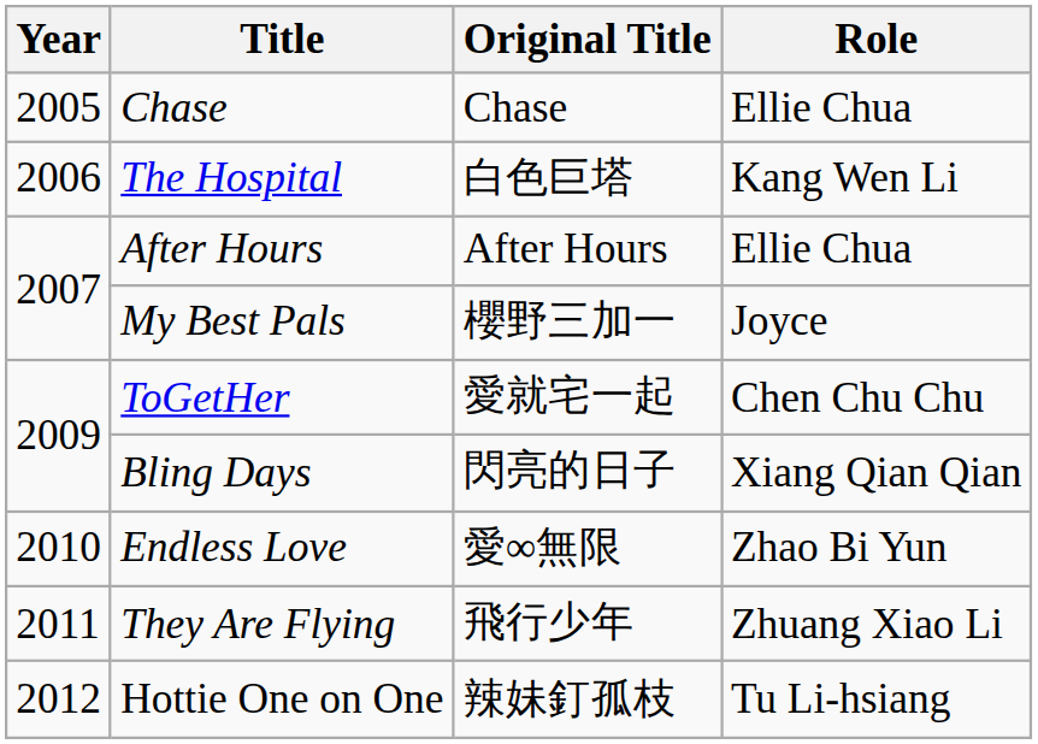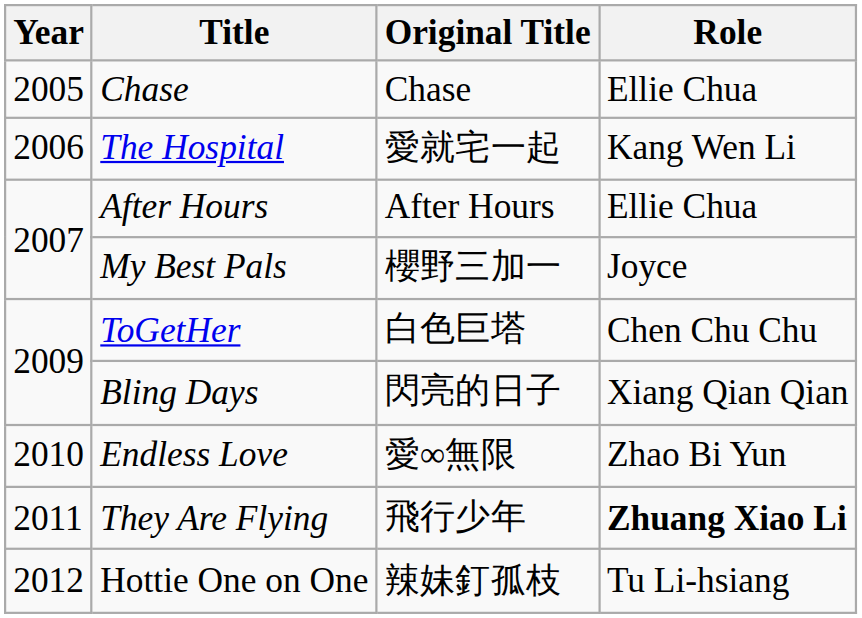The Hospital | Original Title: 白色巨塔 -> 愛就宅一起
ToGetHer | Original Title: 愛就宅一起 -> 白色巨塔
They Are Flying | Role: normal -> bold
